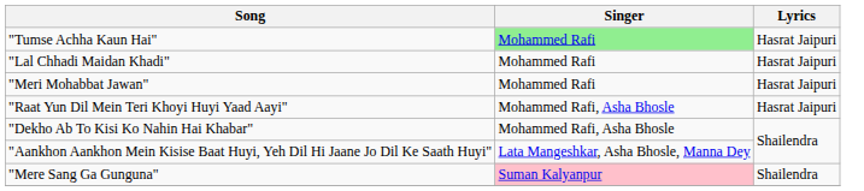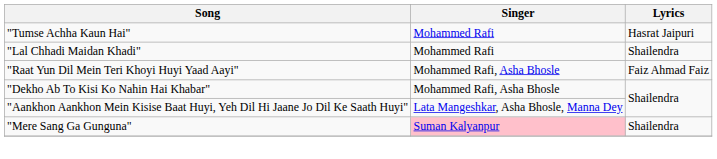"Tumse Achha Kaun Hai" | Singer: lightgreen background -> no background
"Lal Chhadi Maidan Khadi" | Lyrics: Hasrat Jaipuri -> Shailendra
- row: "Meri Mohabbat Jawan" | Mohammed Rafi | Hasrat Jaipuri
"Raat Yun Dil Mein Teri Khoyi Huyi Yaad Aayi" | Lyrics: Hasrat Jaipuri -> Faiz Ahmad Faiz
